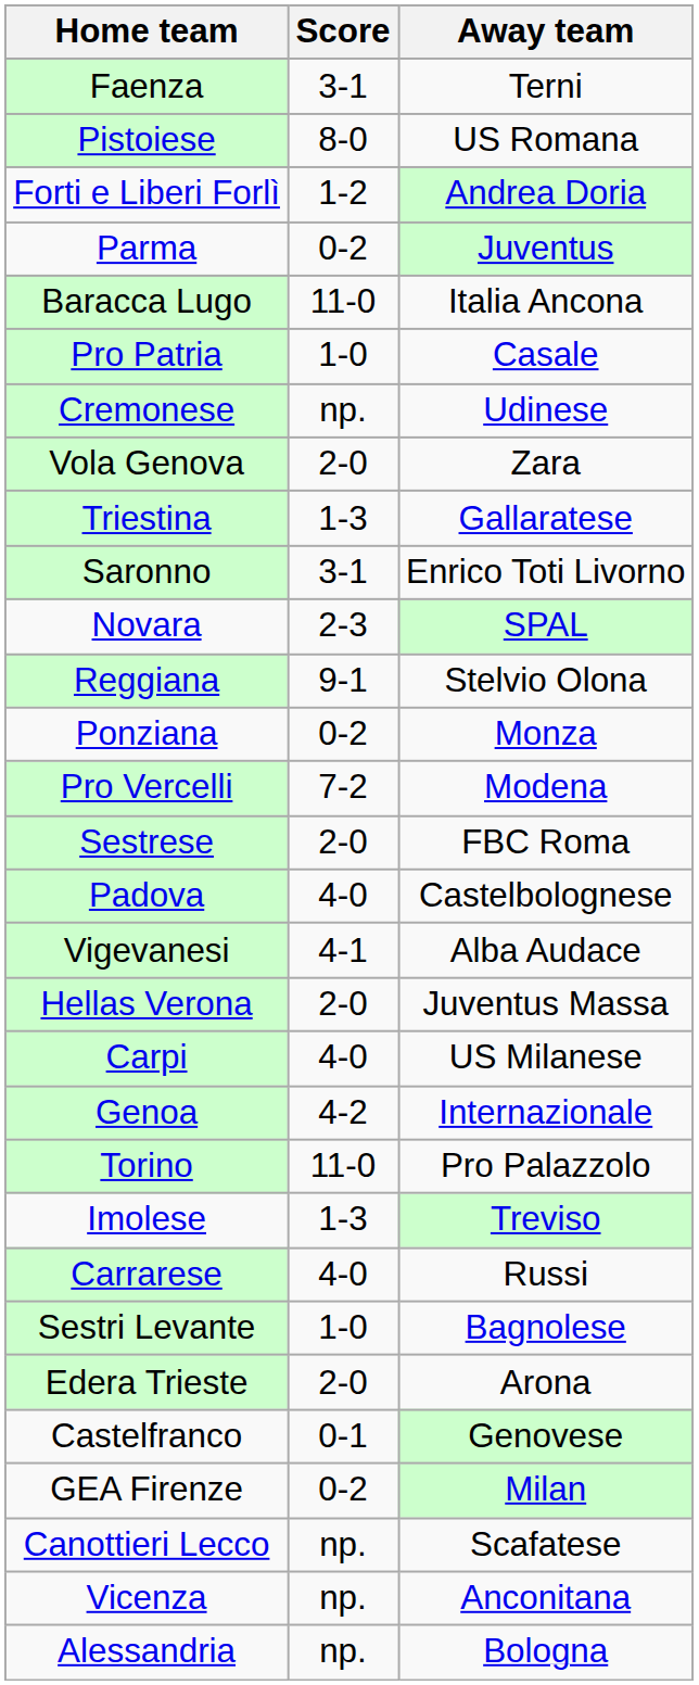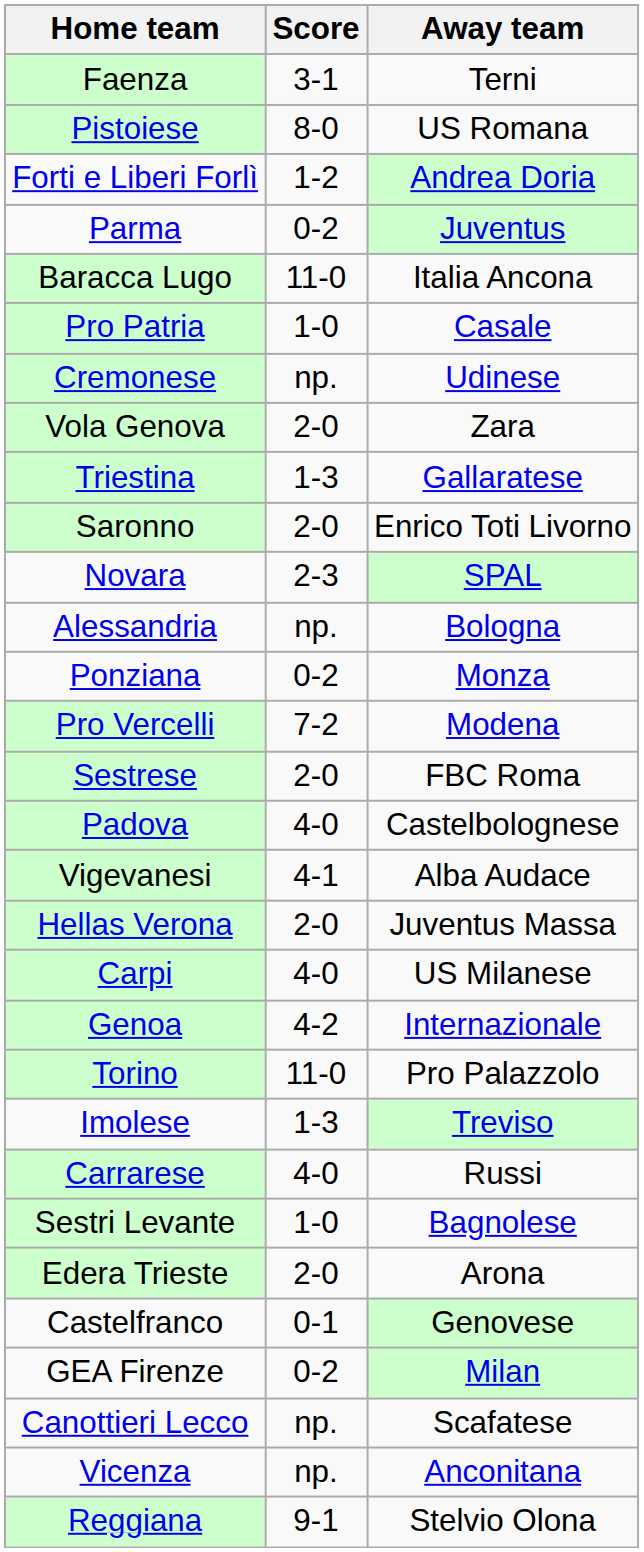Saronno | Score: 3-1 -> 2-0
rows swapped: Reggiana <-> Alessandria
